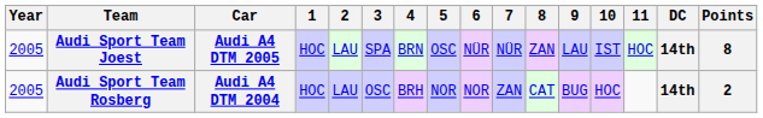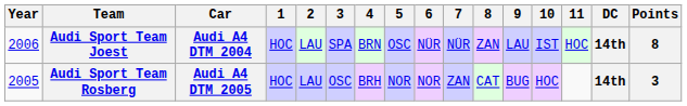Audi Sport Team Joest | Year: 2005 -> 2006
Audi Sport Team Joest | Car: Audi A4 DTM 2005 -> Audi A4 DTM 2004
Audi Sport Team Rosberg | Car: Audi A4 DTM 2004 -> Audi A4 DTM 2005
Audi Sport Team Rosberg | Points: 2 -> 3
